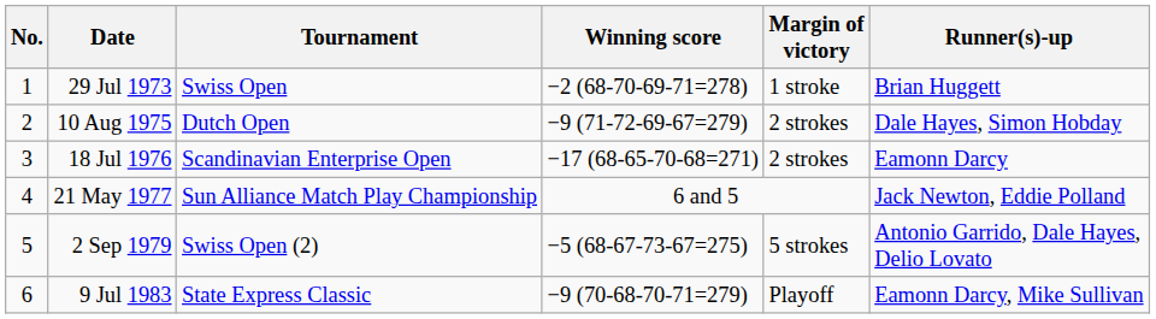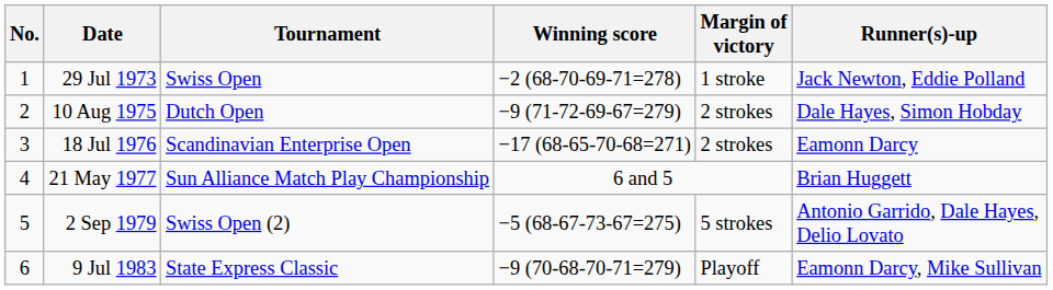29 Jul 1973 | Runner(s)-up: Brian Huggett -> Jack Newton, Eddie Polland
21 May 1977 | Runner(s)-up: Jack Newton, Eddie Polland -> Brian Huggett
